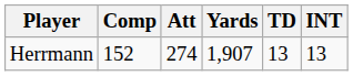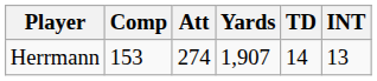Herrmann | Comp: 152 -> 153
Herrmann | TD: 13 -> 14
